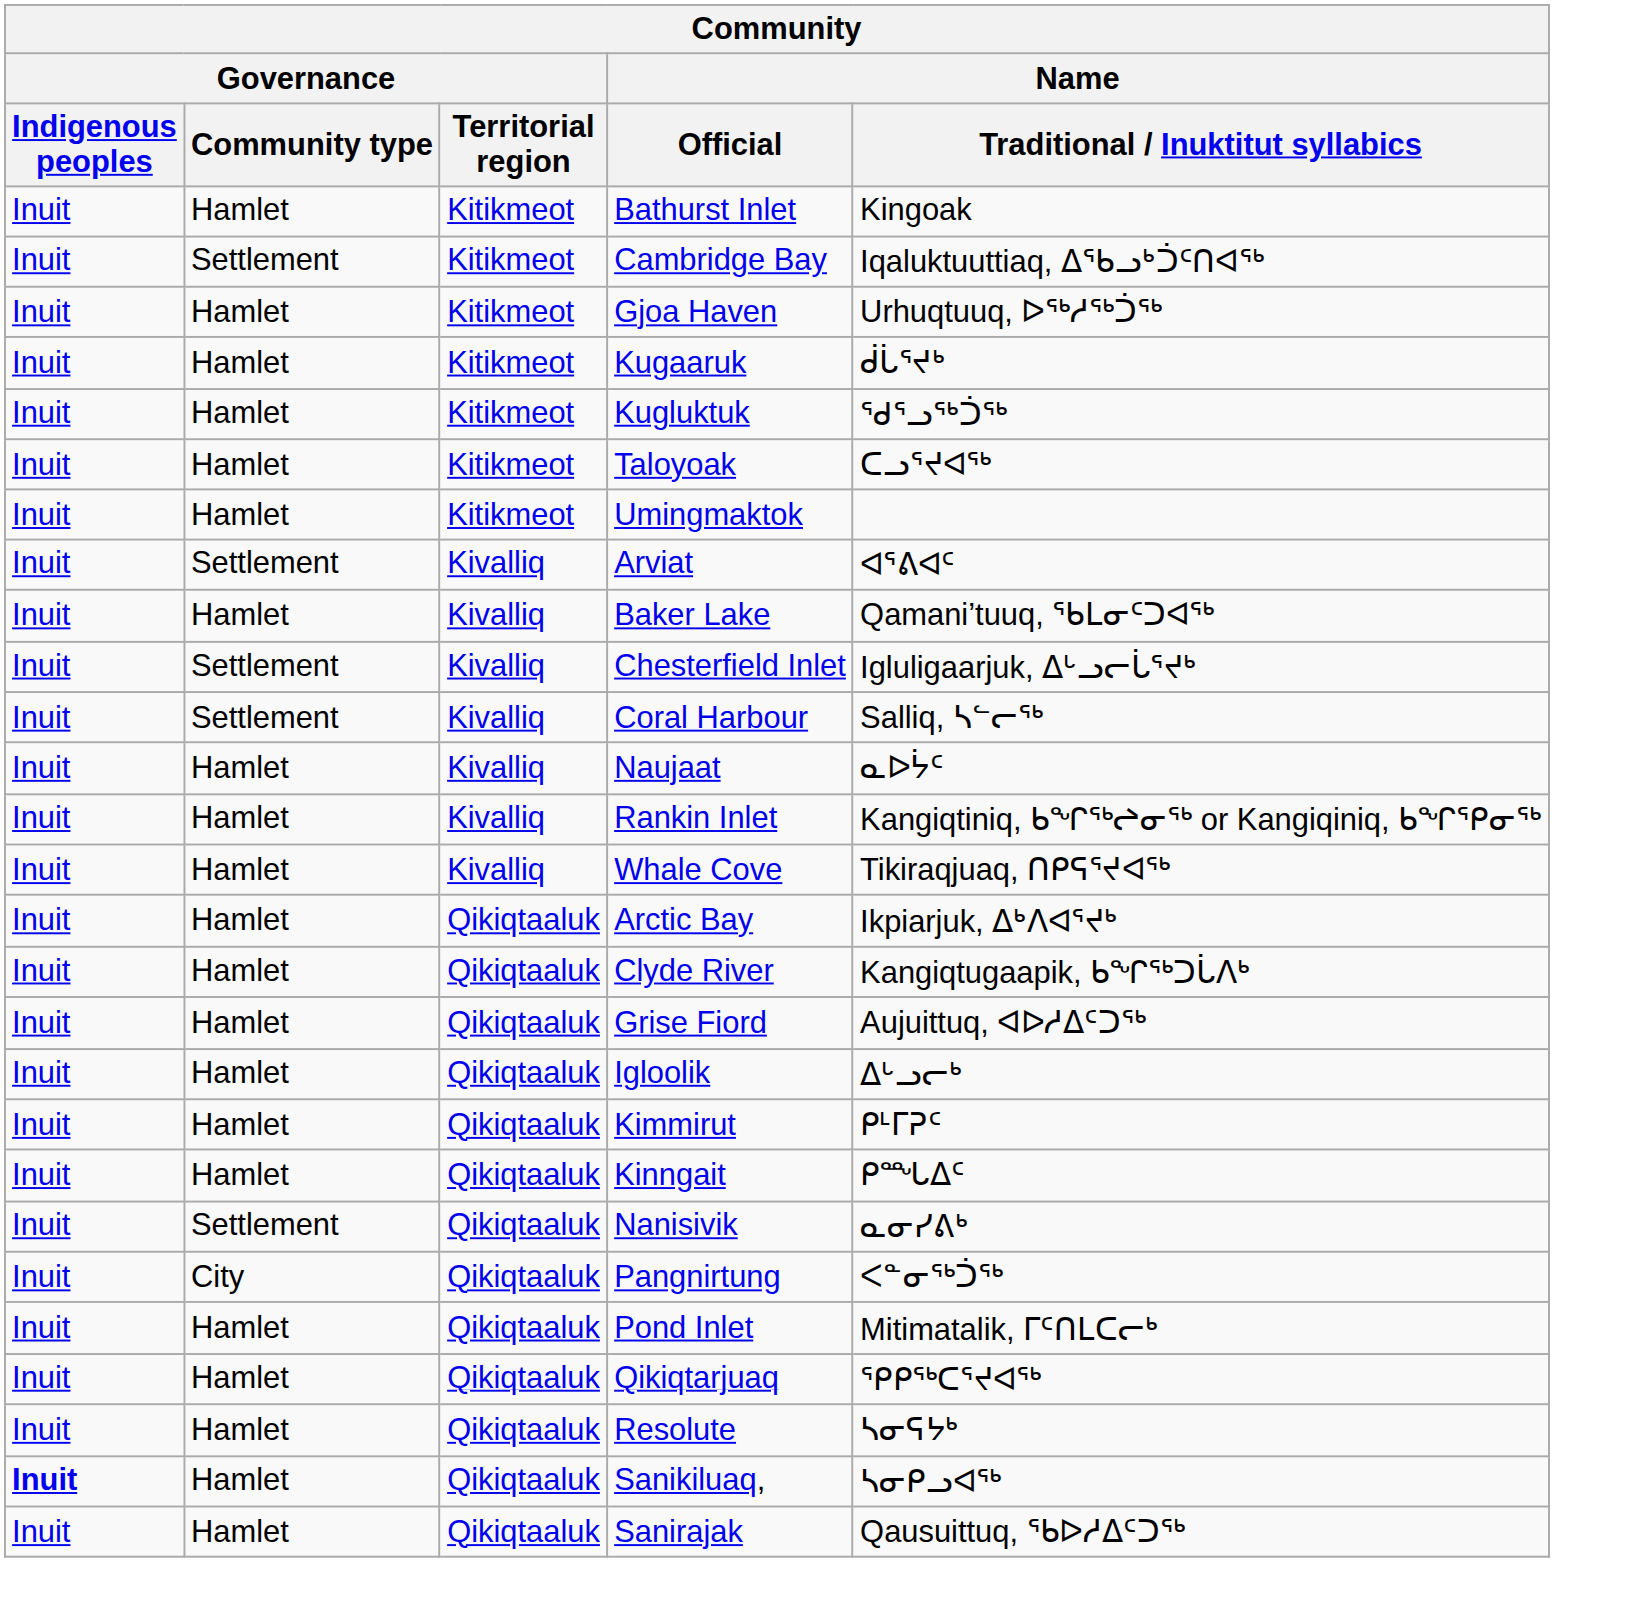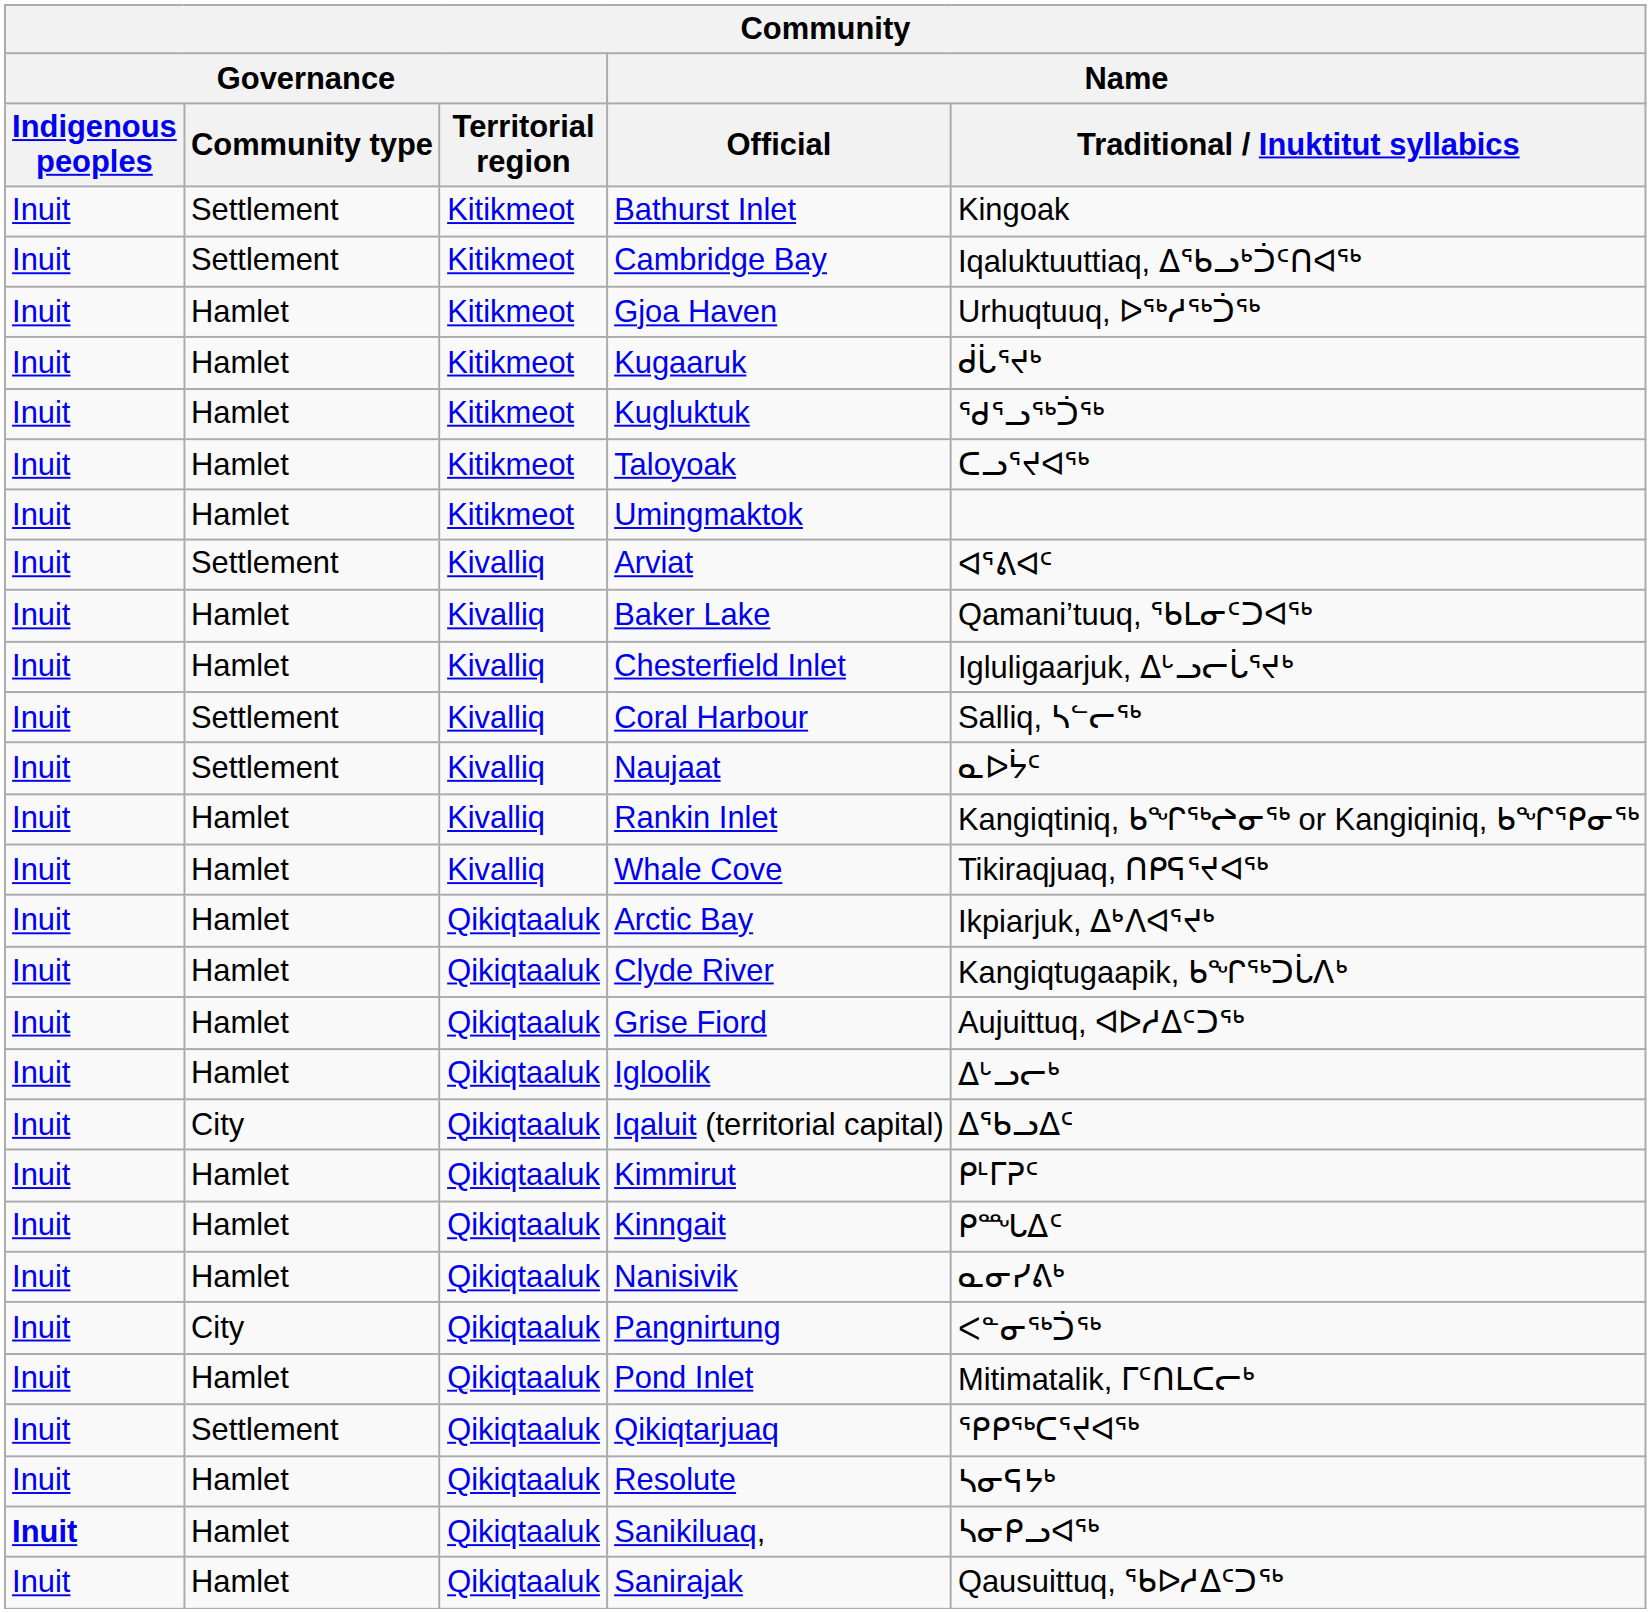Bathurst Inlet | Governance / Community type: Hamlet -> Settlement
Chesterfield Inlet | Governance / Community type: Settlement -> Hamlet
Naujaat | Governance / Community type: Hamlet -> Settlement
+ row: Inuit | City | Qikiqtaaluk | Iqaluit (territorial capital) | ᐃᖃᓗᐃᑦ
Nanisivik | Governance / Community type: Settlement -> Hamlet
Qikiqtarjuaq | Governance / Community type: Hamlet -> Settlement
